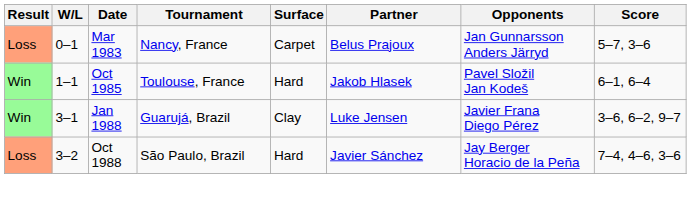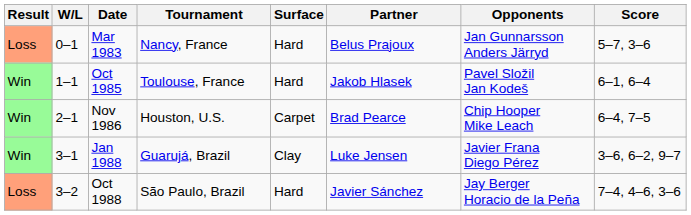Mar 1983 | Surface: Carpet -> Hard
+ row: Win | 2–1 | Nov 1986 | Houston, U.S. | Carpet | Brad Pearce | Chip Hooper Mike Leach | 6–4, 7–5
